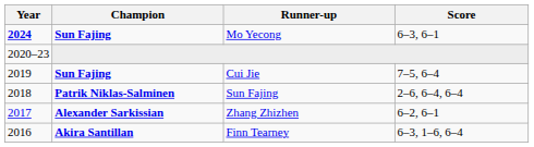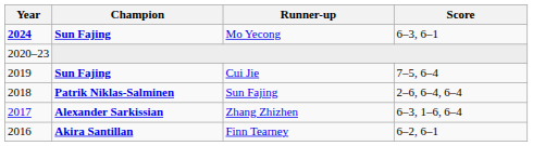Zhang Zhizhen | Score: 6–2, 6–1 -> 6–3, 1–6, 6–4
Finn Tearney | Score: 6–3, 1–6, 6–4 -> 6–2, 6–1
